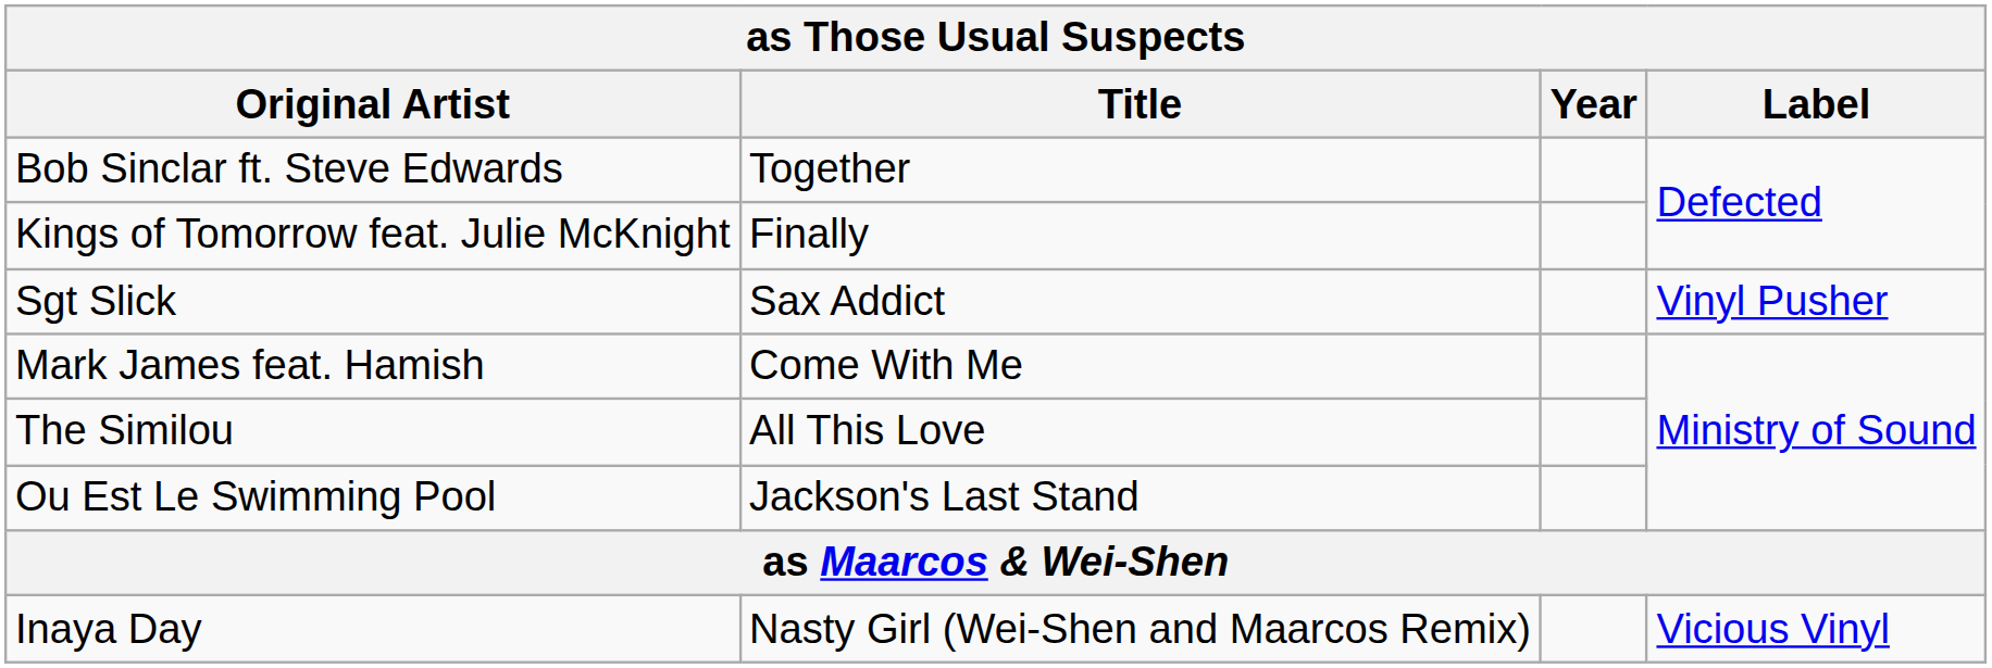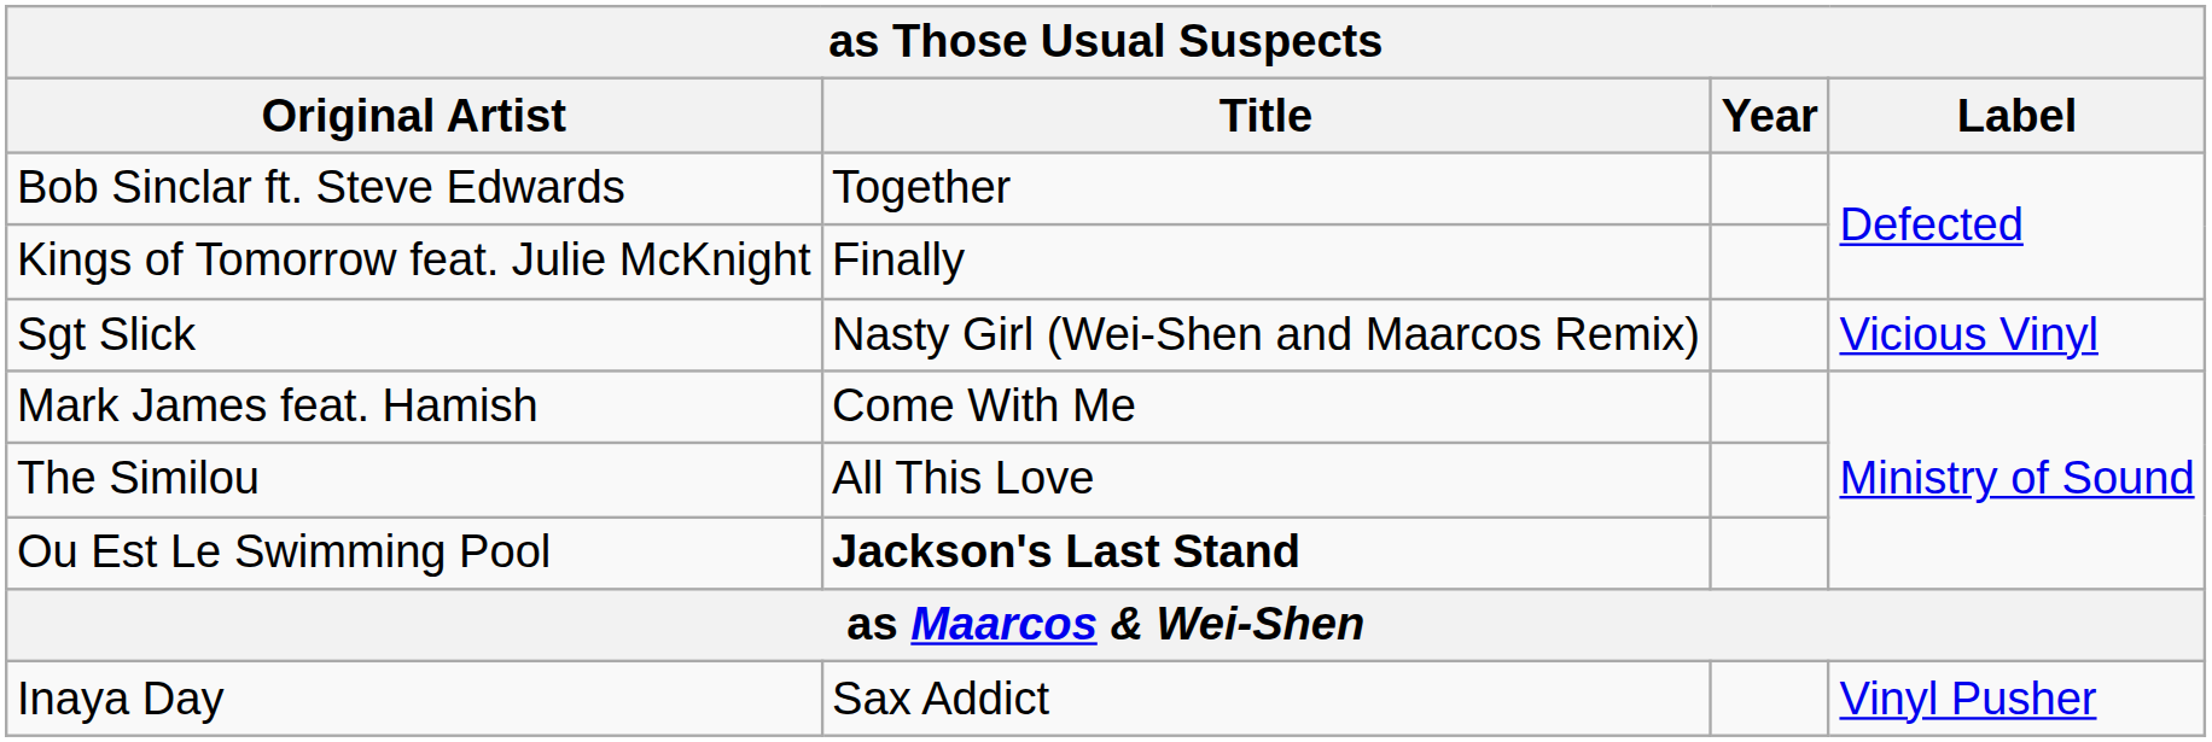Sgt Slick | Title: Sax Addict -> Nasty Girl (Wei-Shen and Maarcos Remix)
Sgt Slick | Label: Vinyl Pusher -> Vicious Vinyl
Ou Est Le Swimming Pool | Title: normal -> bold
Inaya Day | Title: Nasty Girl (Wei-Shen and Maarcos Remix) -> Sax Addict
Inaya Day | Label: Vicious Vinyl -> Vinyl Pusher
